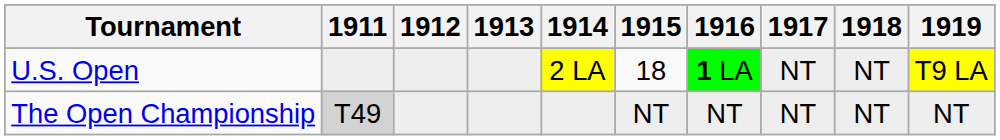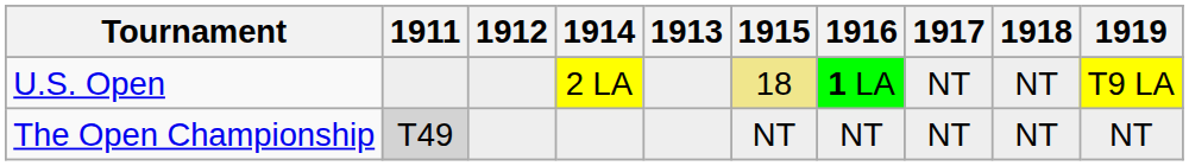columns swapped: 1913 <-> 1914
U.S. Open | 1915: no background -> khaki background
